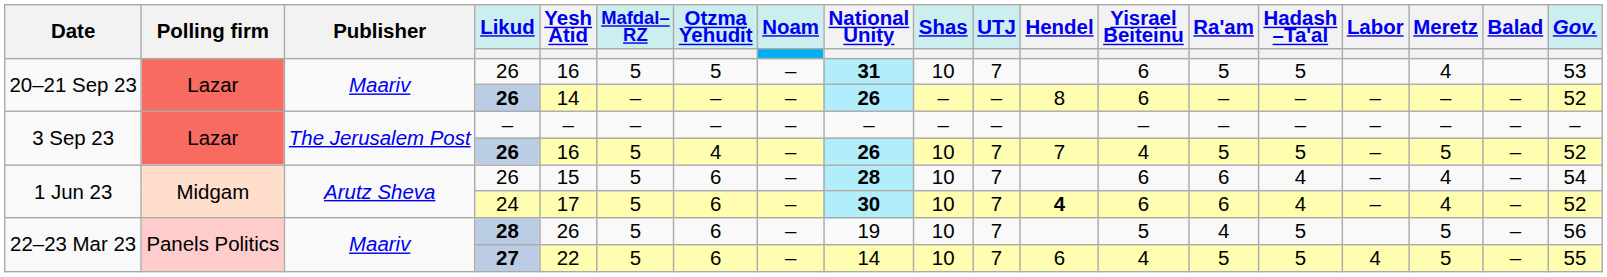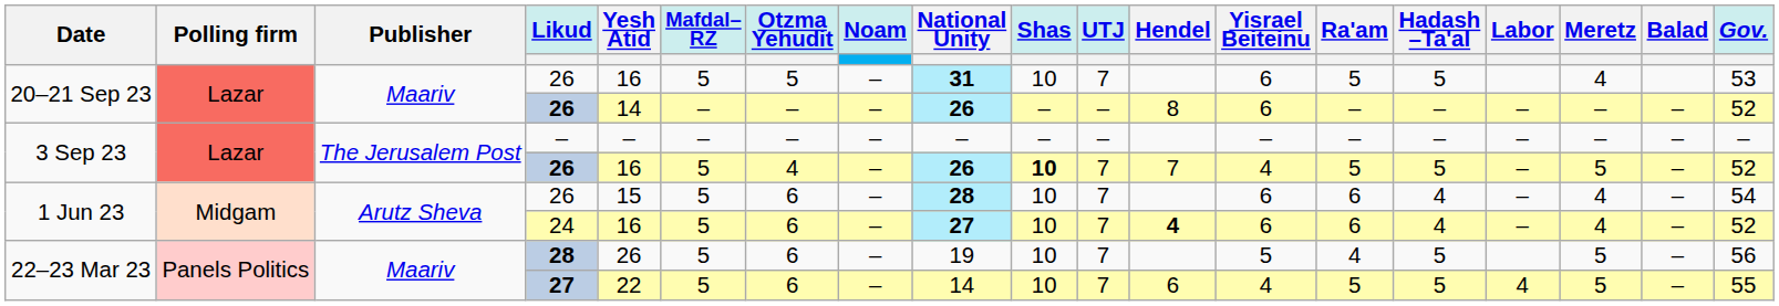3 Sep 23 / 26 | Shas: normal -> bold
24 | Yesh Atid: 17 -> 16
24 | National Unity: 30 -> 27
